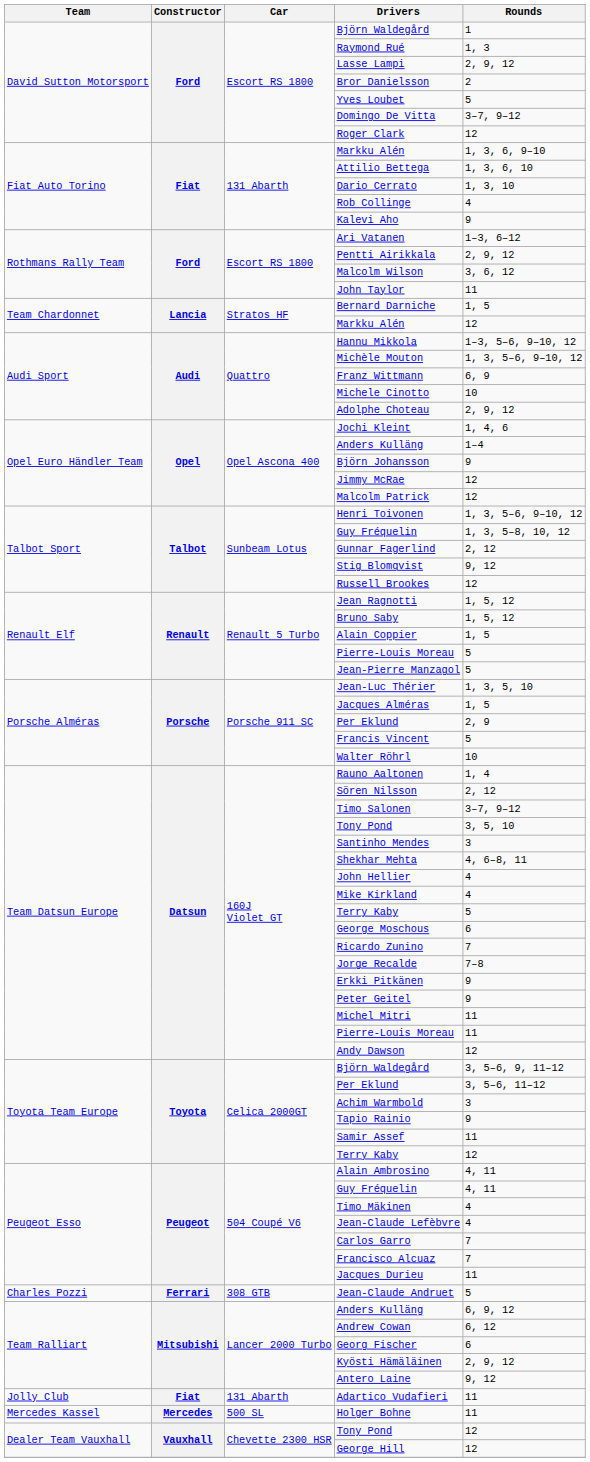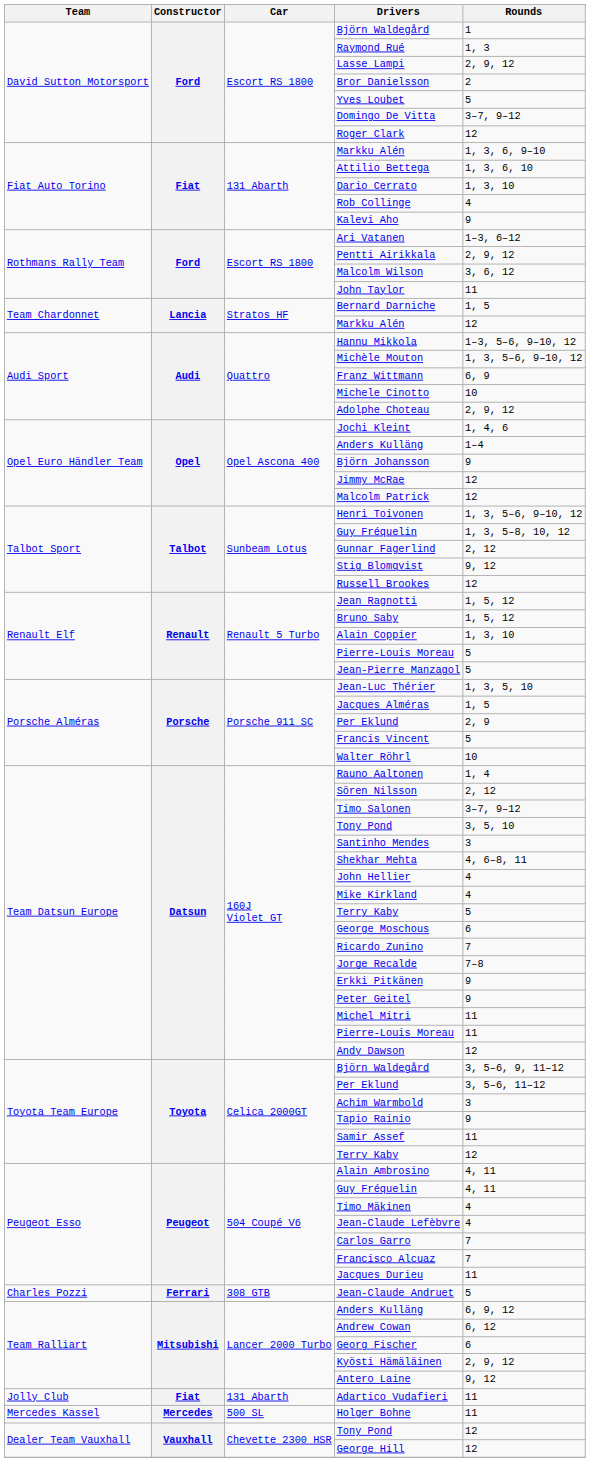Alain Coppier | Rounds: 1, 5 -> 1, 3, 10
